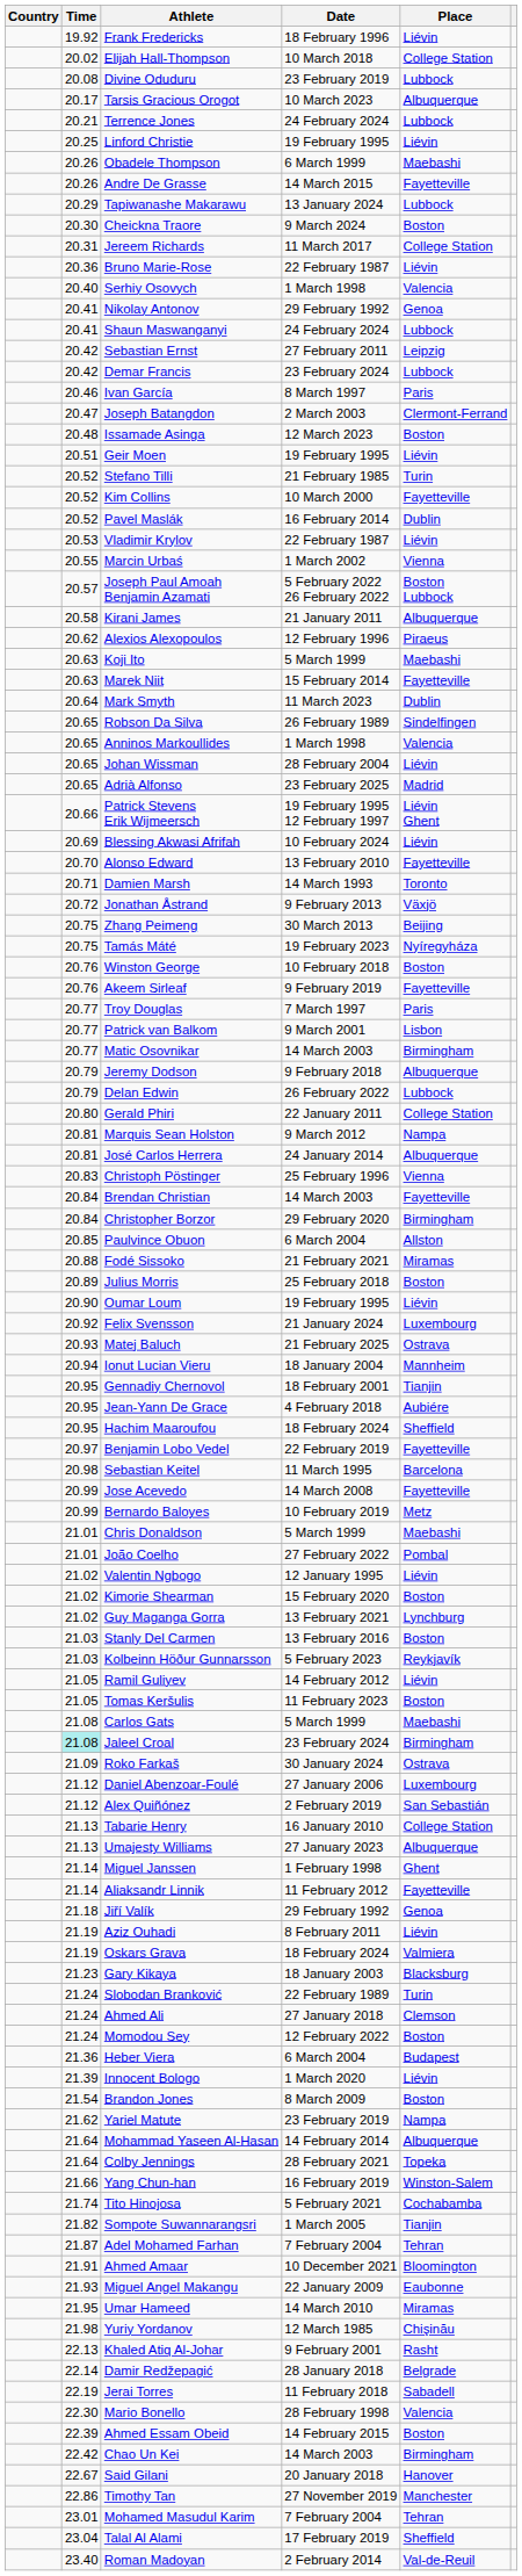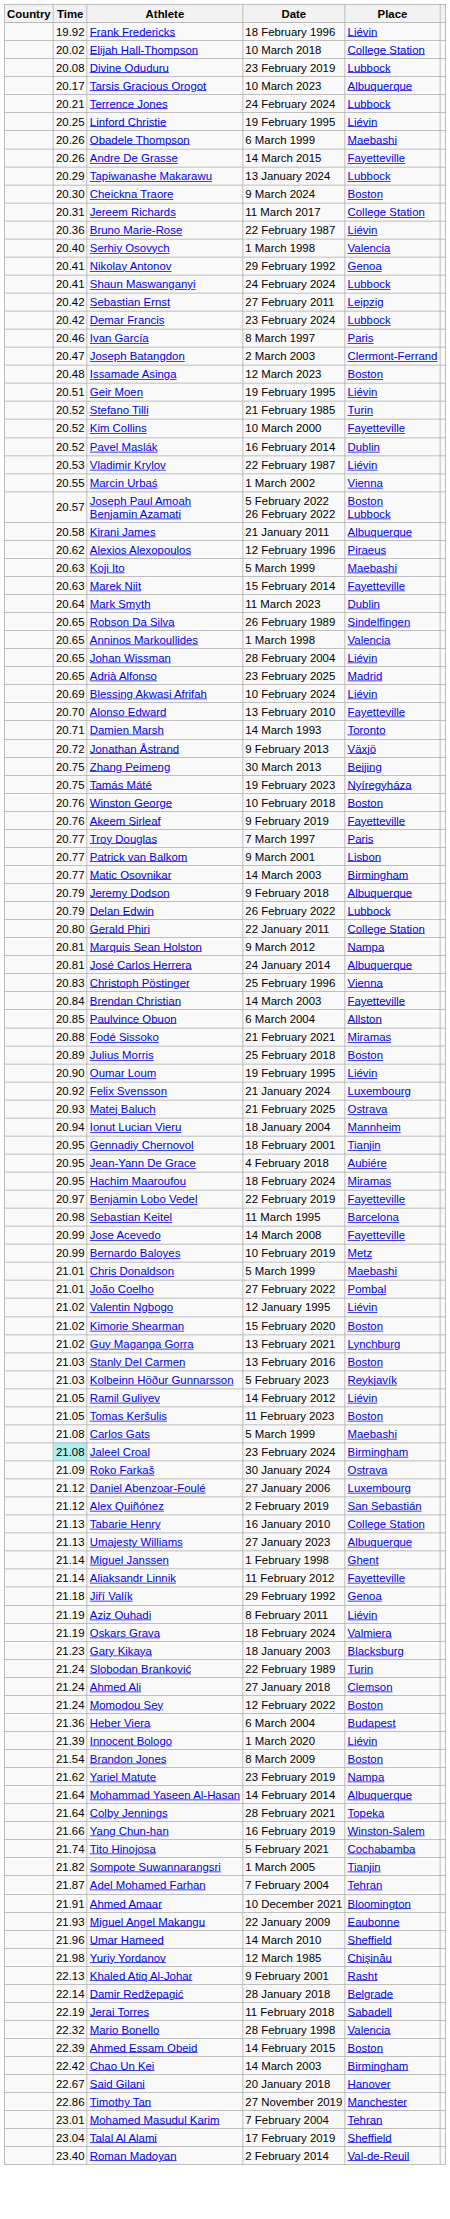- row: 20.66 | Patrick Stevens Erik Wijmeersch | 19 February 1995 12 February 1997 | Liévin Ghent
- row: 20.84 | Christopher Borzor | 29 February 2020 | Birmingham
Hachim Maaroufou | Place: Sheffield -> Miramas
Umar Hameed | Time: 21.95 -> 21.96
Umar Hameed | Place: Miramas -> Sheffield
Mario Bonello | Time: 22.30 -> 22.32
